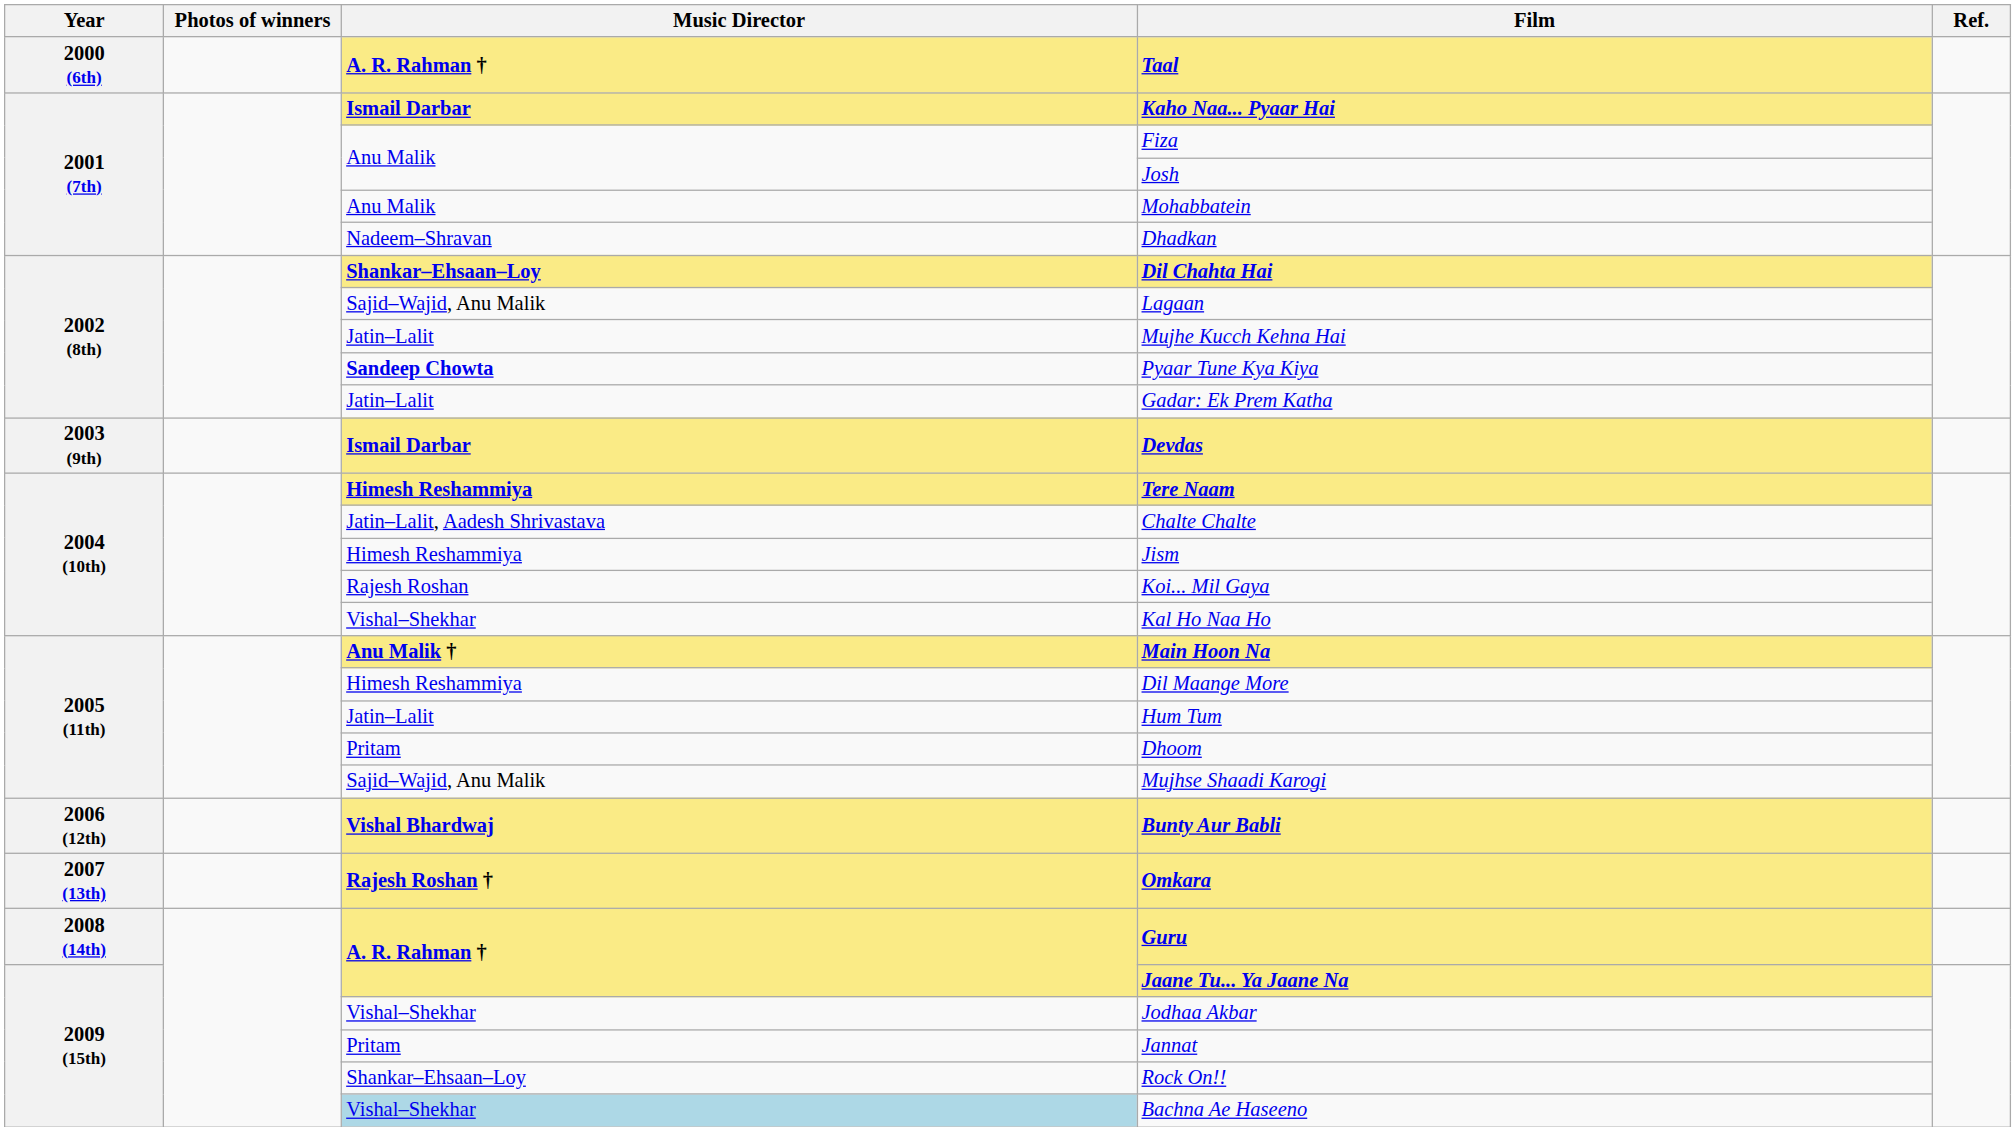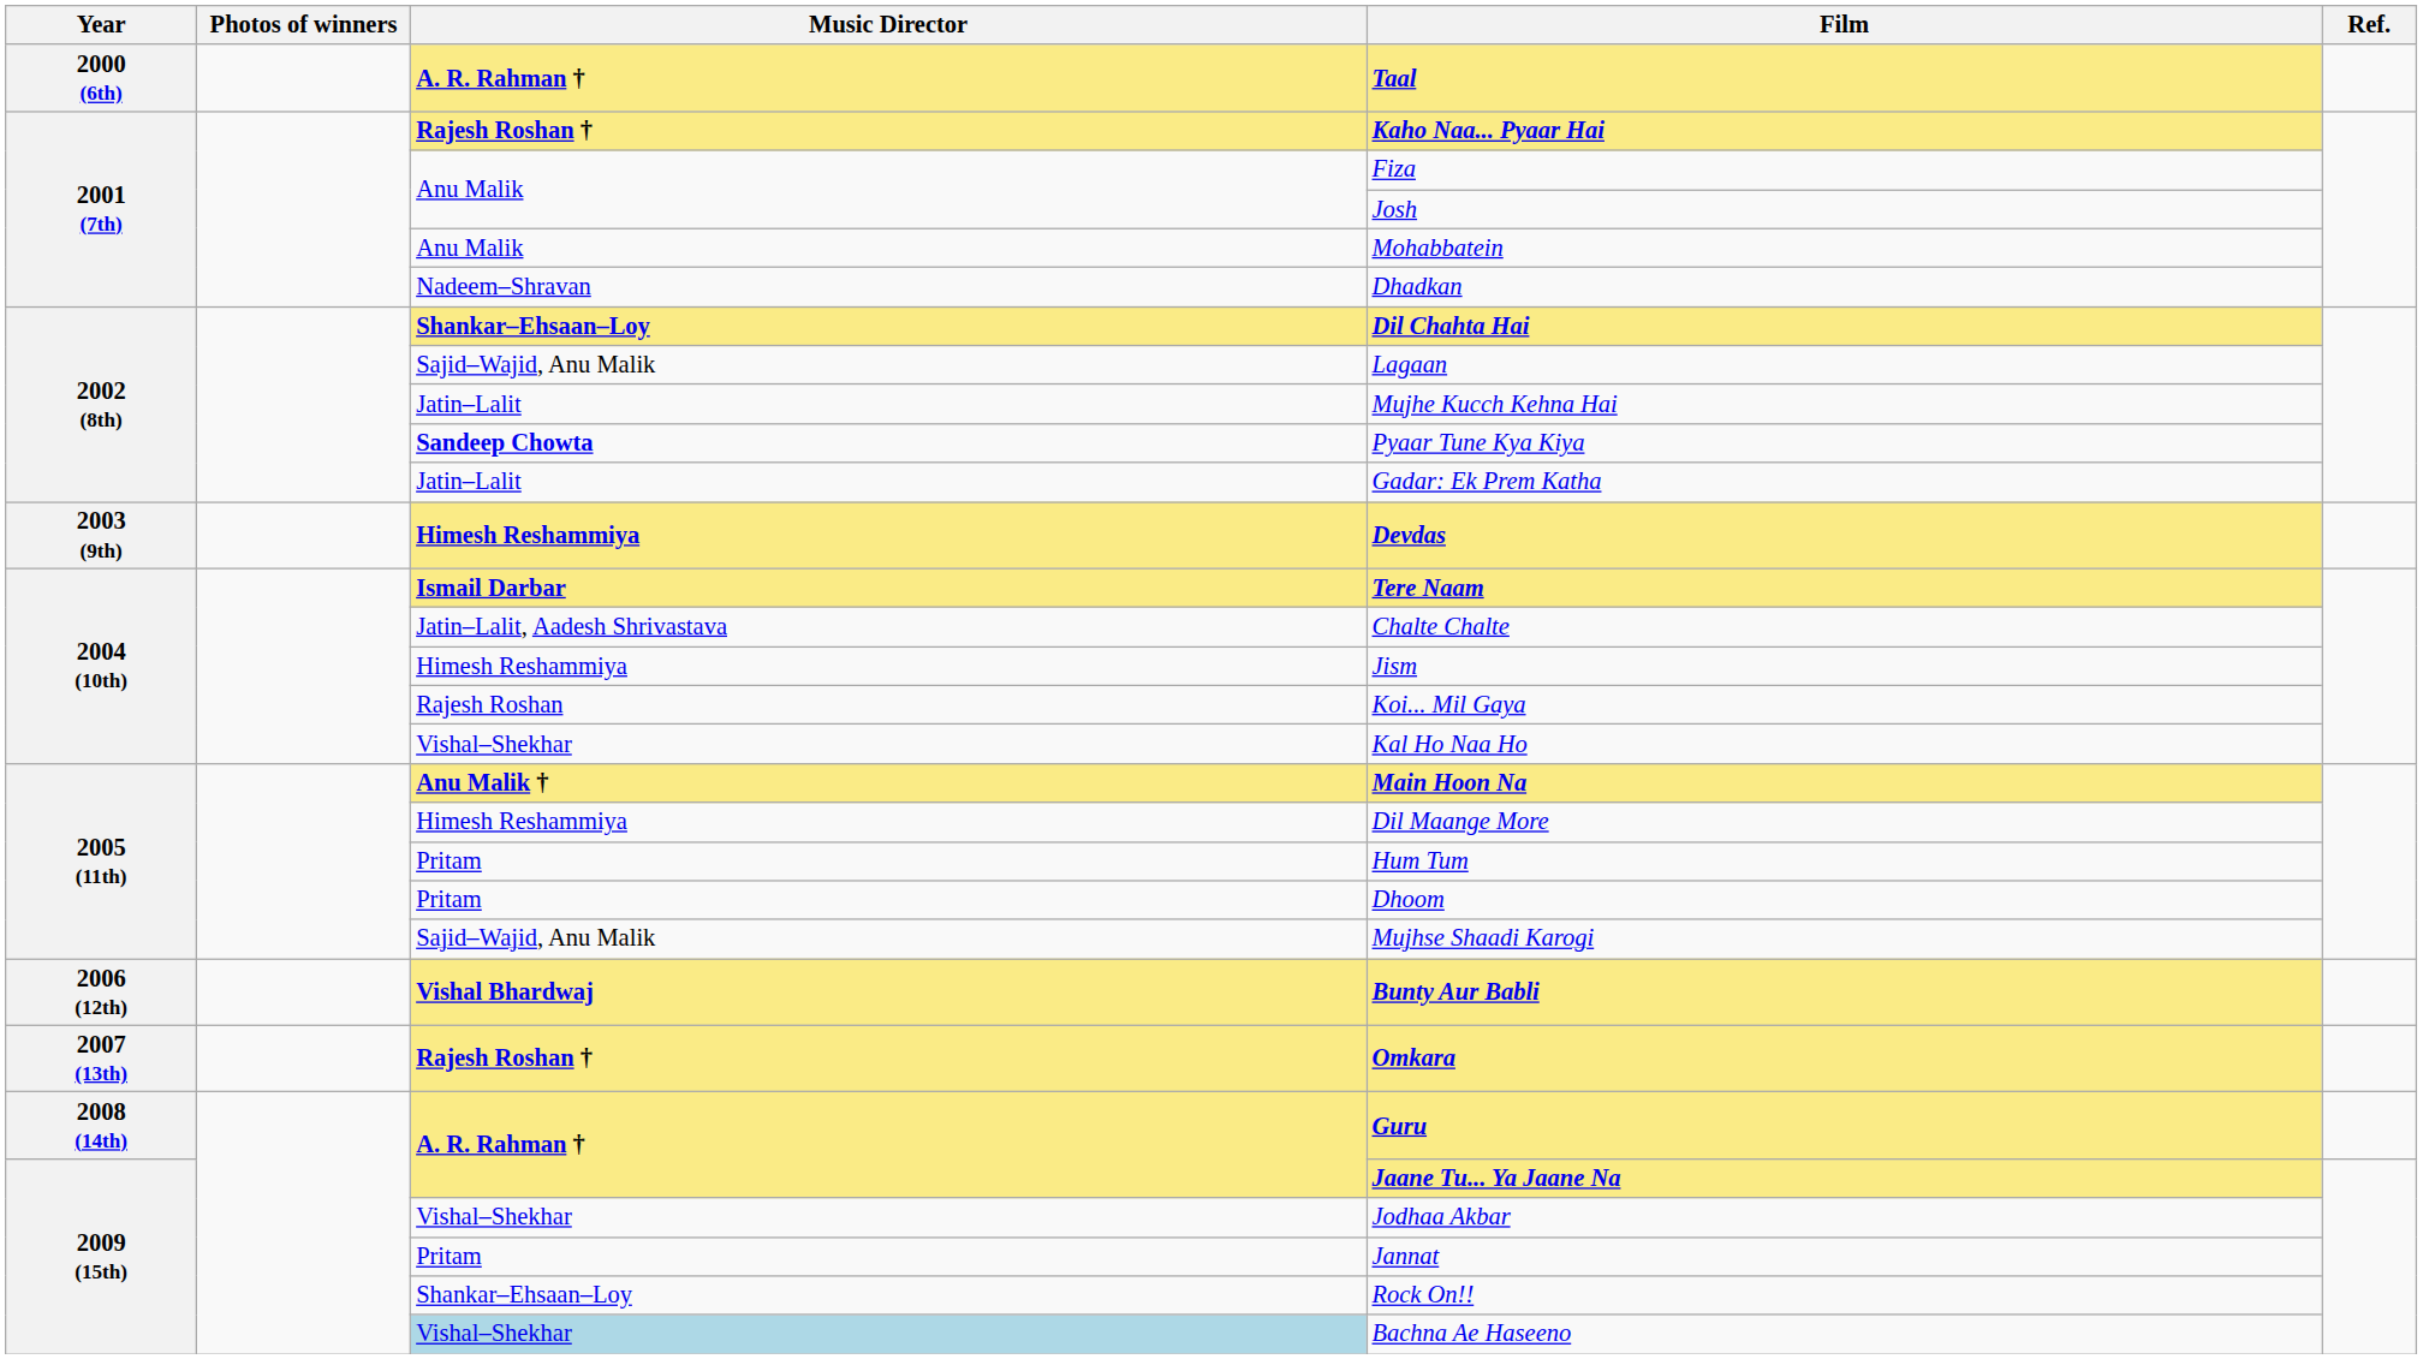Kaho Naa... Pyaar Hai | Music Director: Ismail Darbar -> Rajesh Roshan †
Devdas | Music Director: Ismail Darbar -> Himesh Reshammiya
Tere Naam | Music Director: Himesh Reshammiya -> Ismail Darbar
Hum Tum | Music Director: Jatin–Lalit -> Pritam
